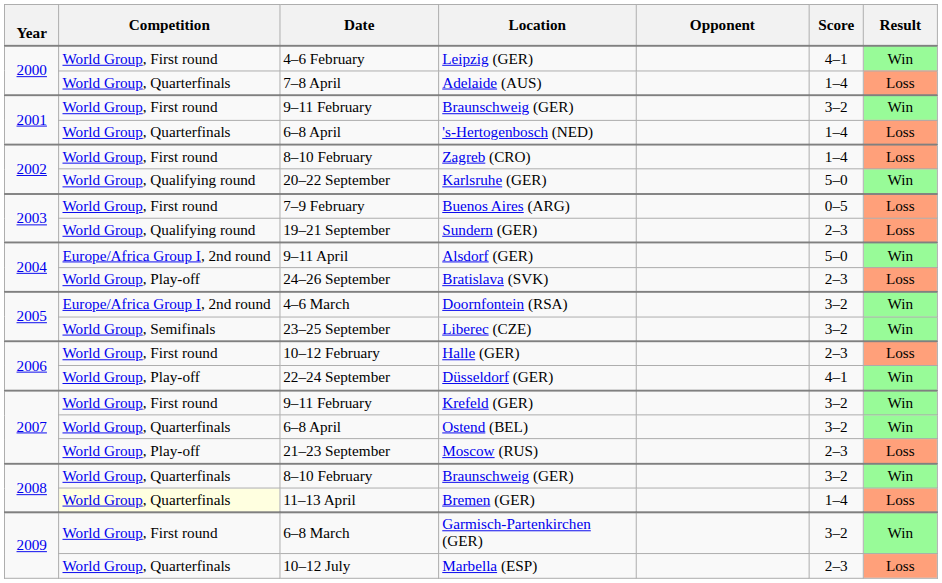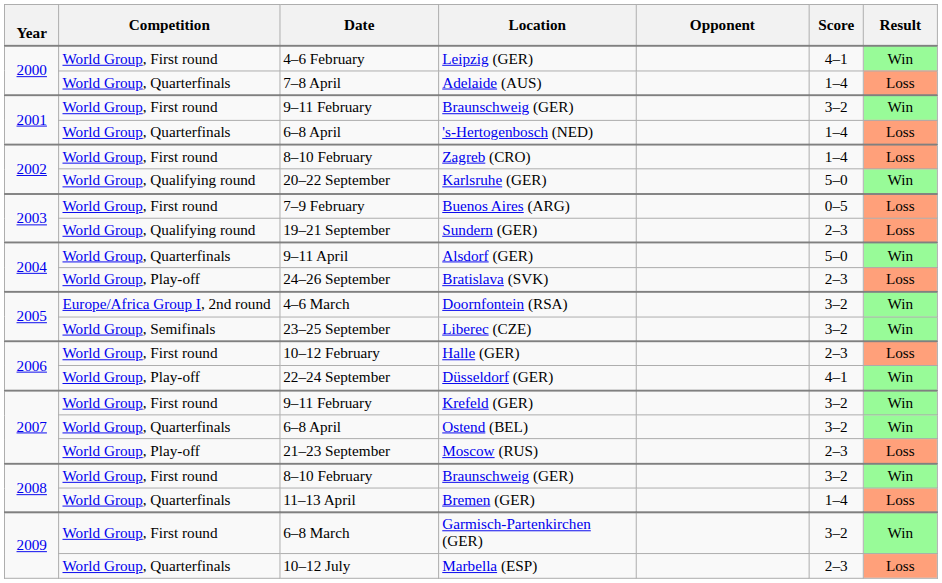Alsdorf (GER) | Competition: Europe/Africa Group I, 2nd round -> World Group, Quarterfinals
8–10 February / Braunschweig (GER) | Competition: World Group, Quarterfinals -> World Group, First round
Bremen (GER) | Competition: lightyellow background -> no background
